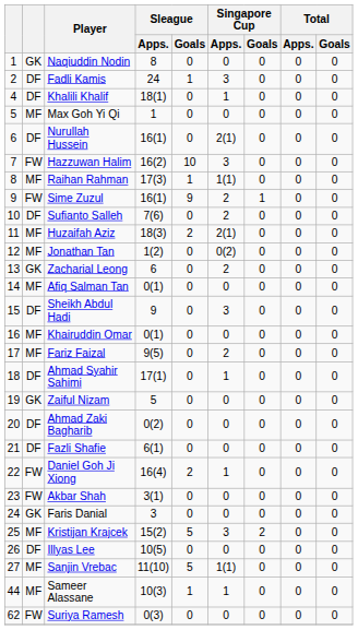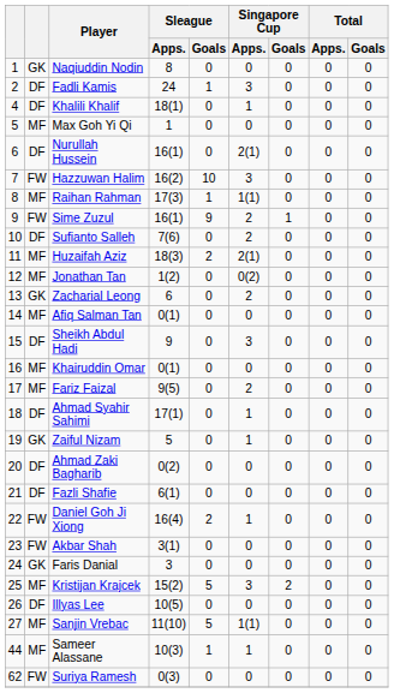Zaiful Nizam | Singapore Cup / Apps.: 0 -> 1
